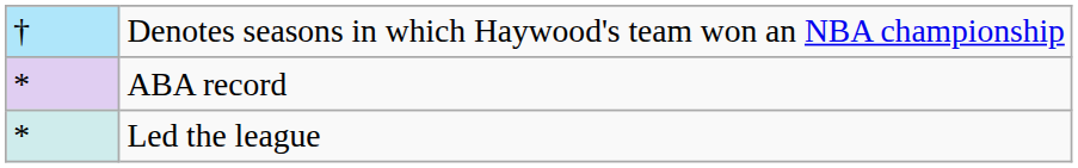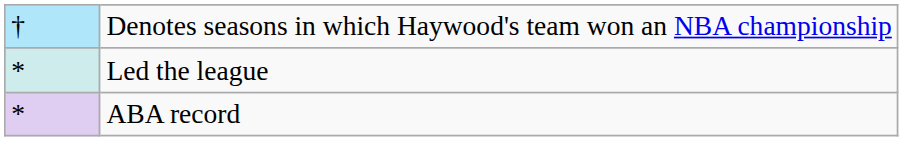rows swapped: Led the league <-> ABA record
